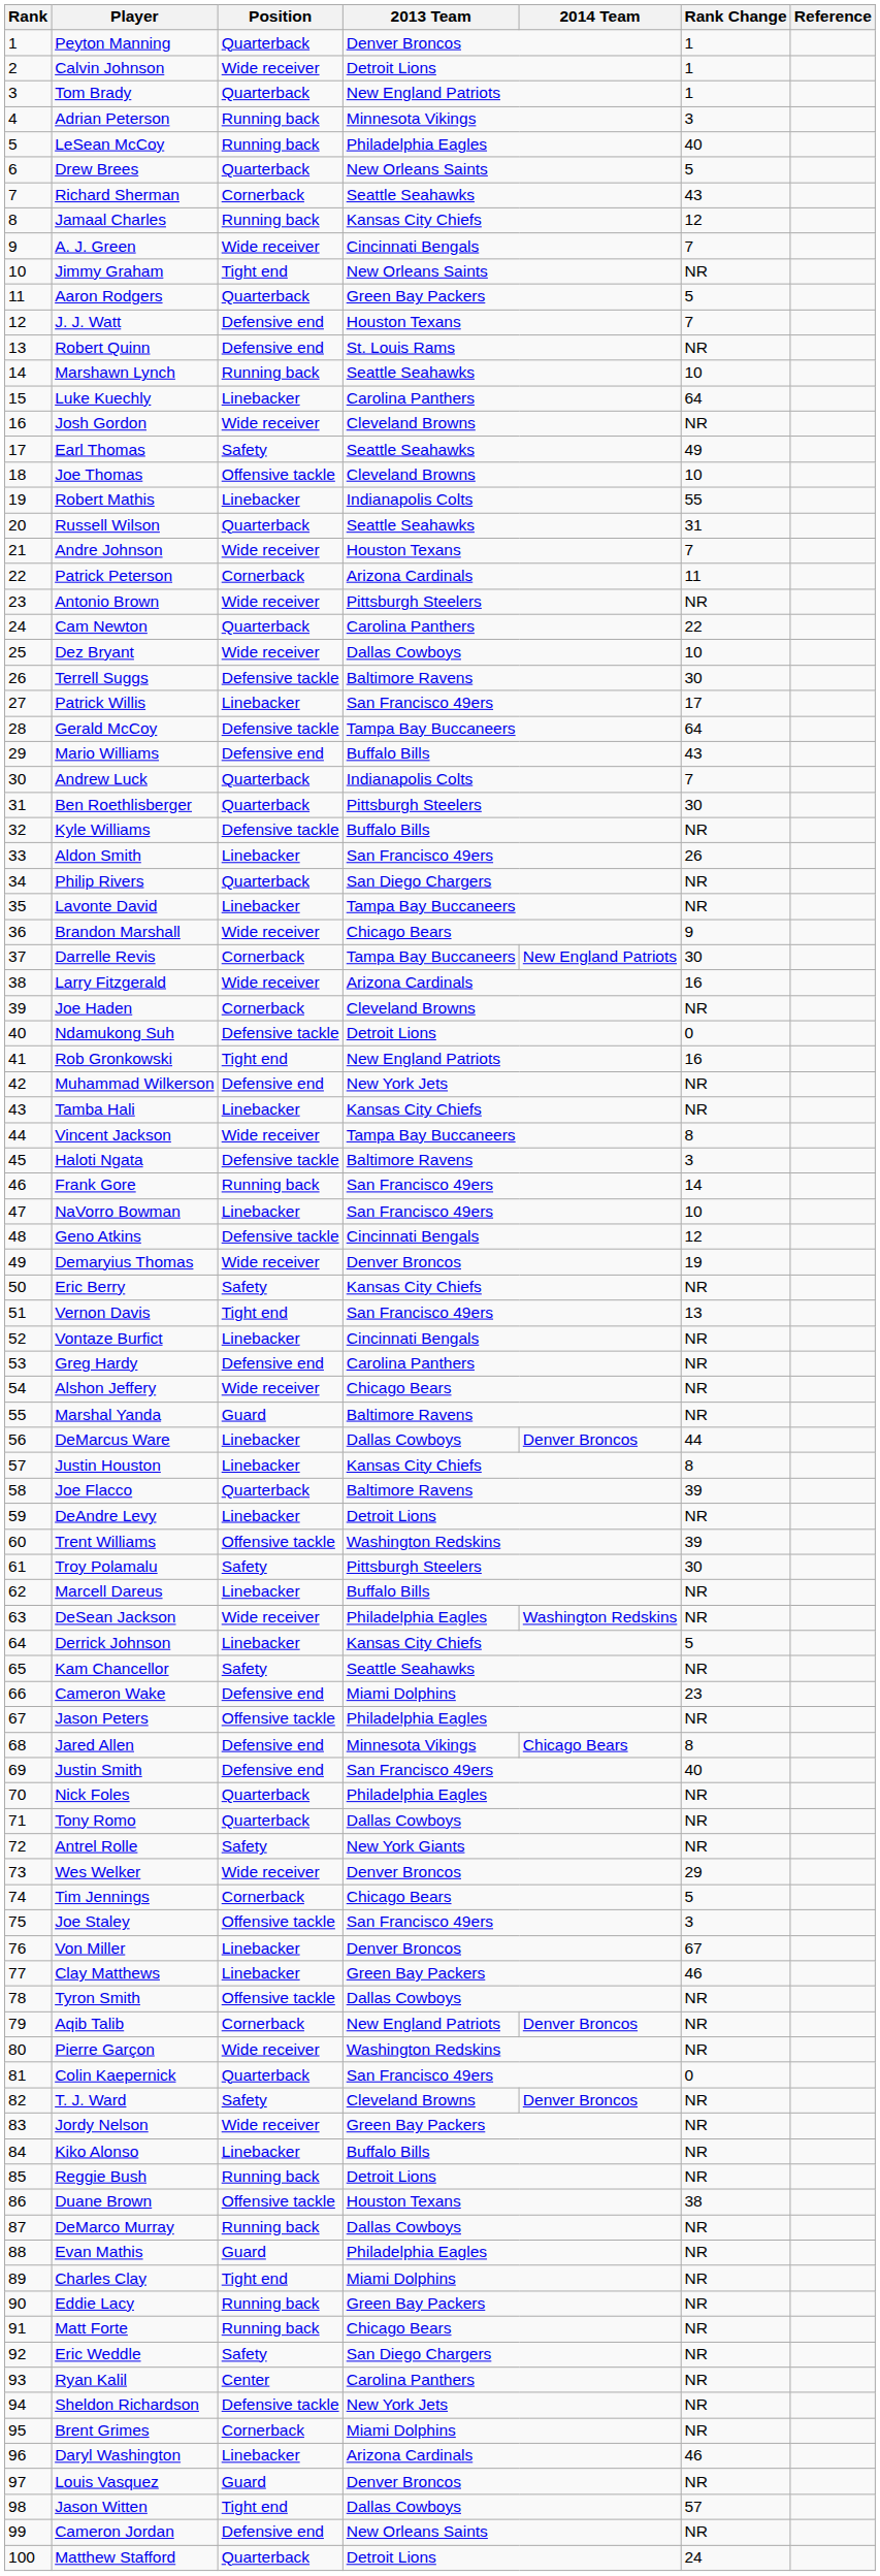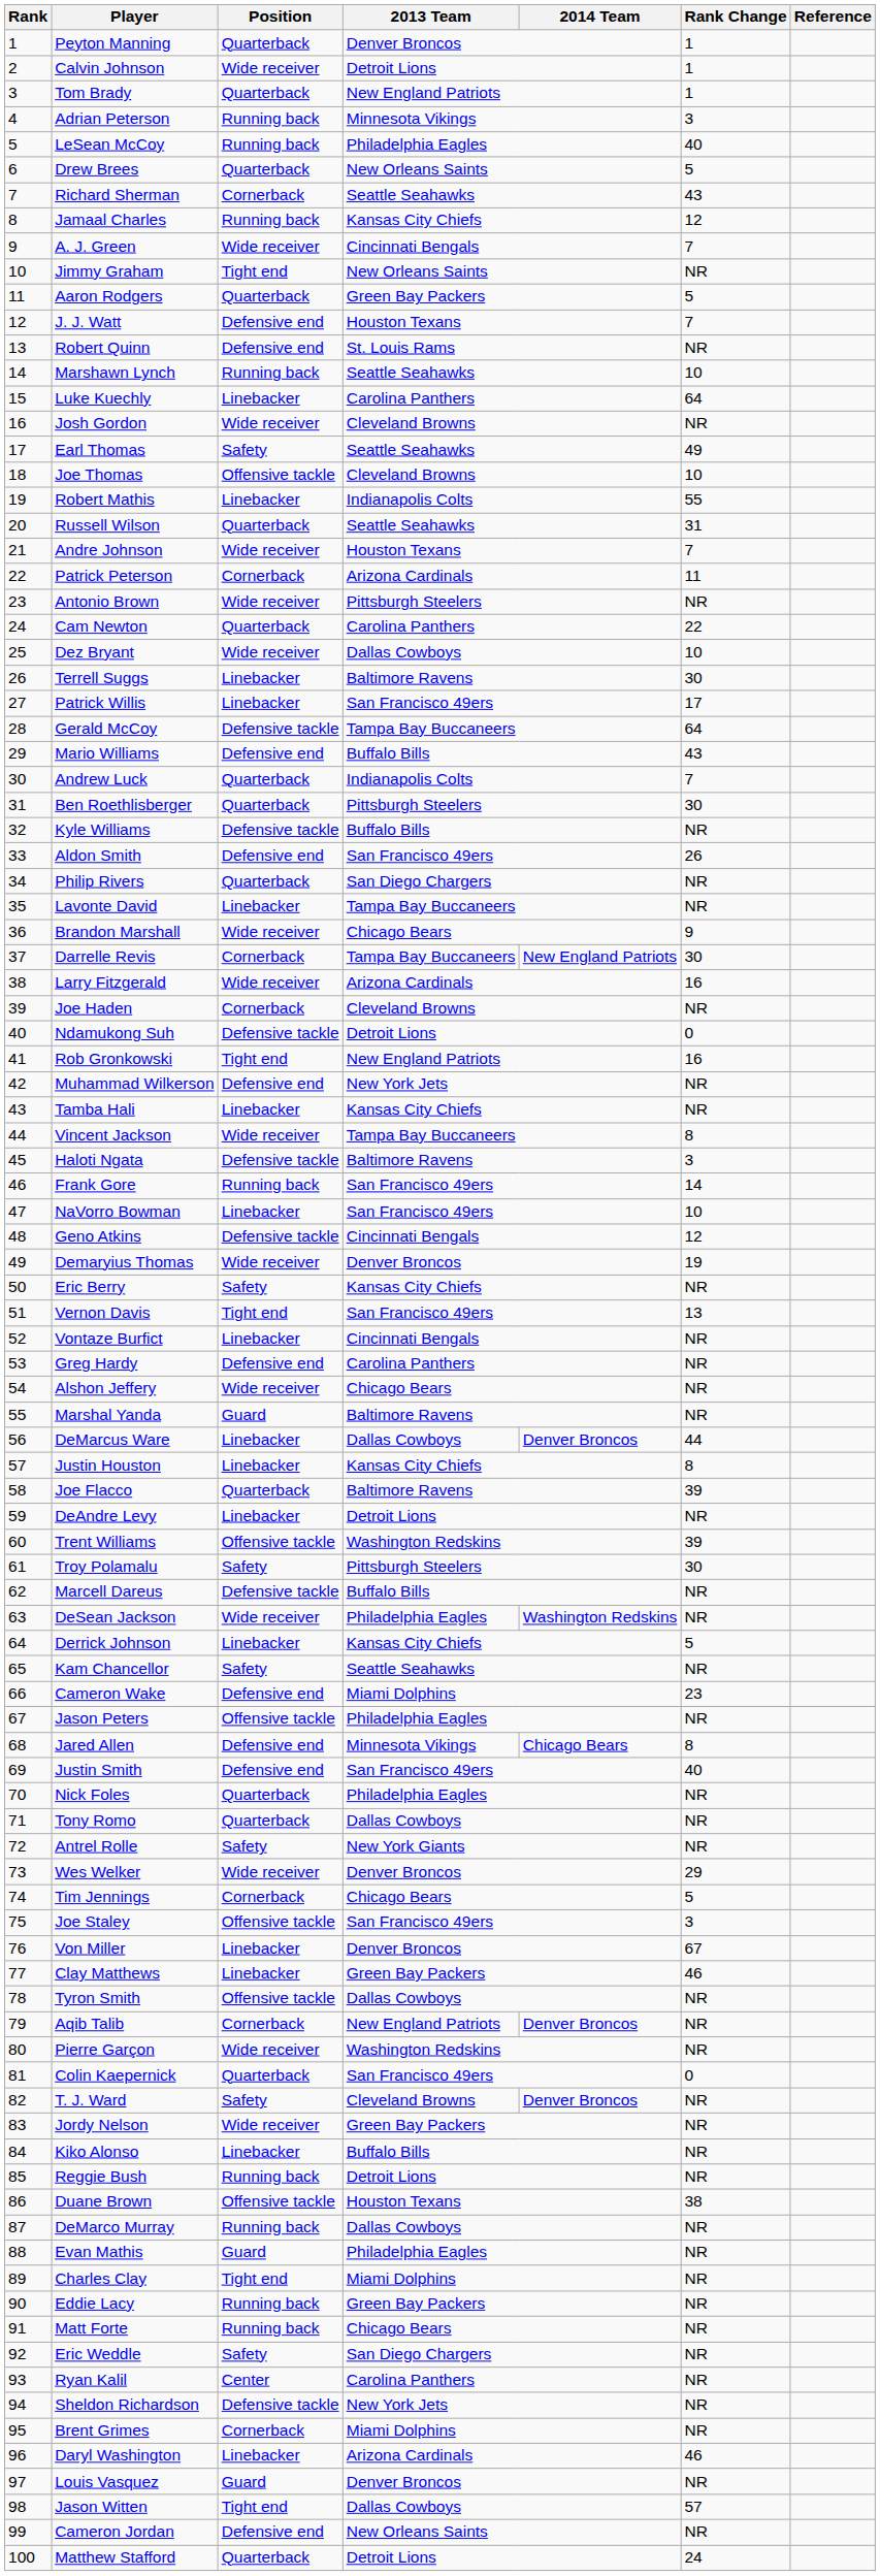Terrell Suggs | Position: Defensive tackle -> Linebacker
Aldon Smith | Position: Linebacker -> Defensive end
Marcell Dareus | Position: Linebacker -> Defensive tackle
